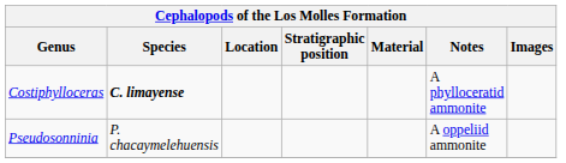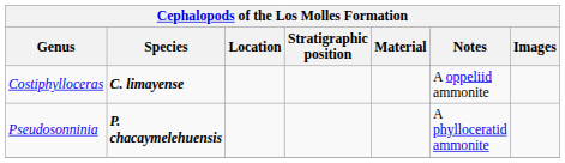Costiphylloceras | Notes: A phylloceratid ammonite -> A oppeliid ammonite
Pseudosonninia | Species: normal -> bold
Pseudosonninia | Notes: A oppeliid ammonite -> A phylloceratid ammonite
